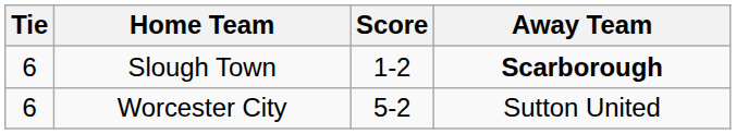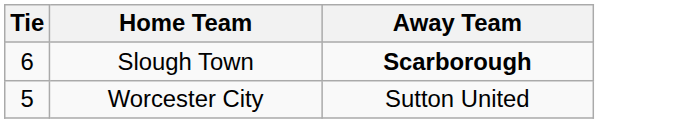- column: Score | 1-2 | 5-2
Worcester City | Tie: 6 -> 5
